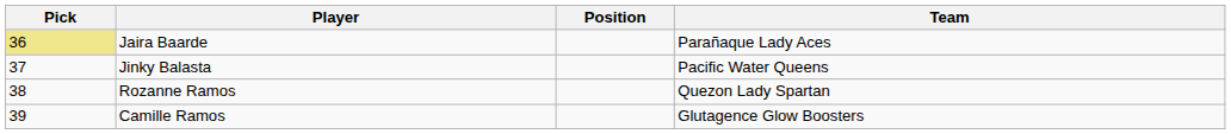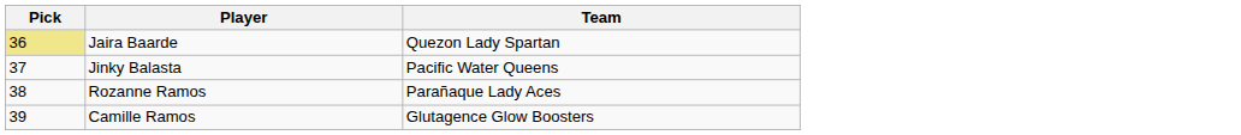- column: Position
Jaira Baarde | Team: Parañaque Lady Aces -> Quezon Lady Spartan
Rozanne Ramos | Team: Quezon Lady Spartan -> Parañaque Lady Aces
